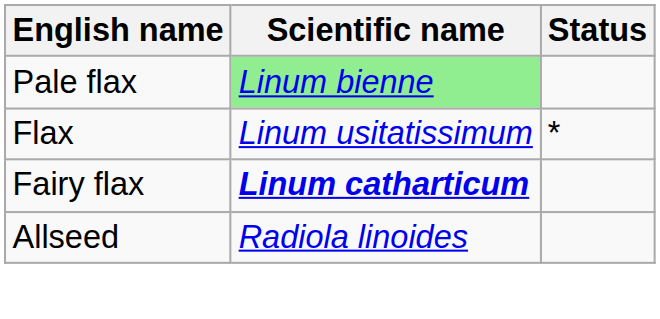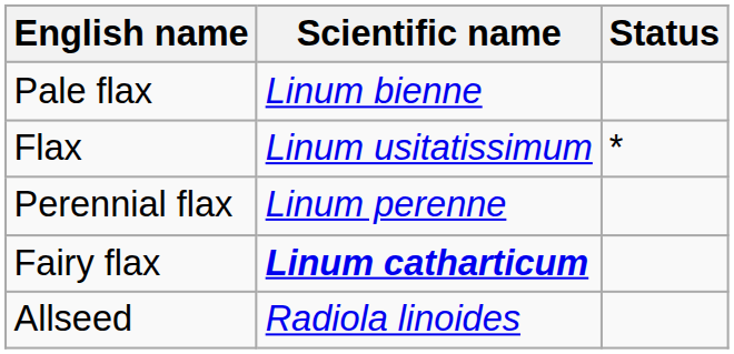Pale flax | Scientific name: lightgreen background -> no background
+ row: Perennial flax | Linum perenne
